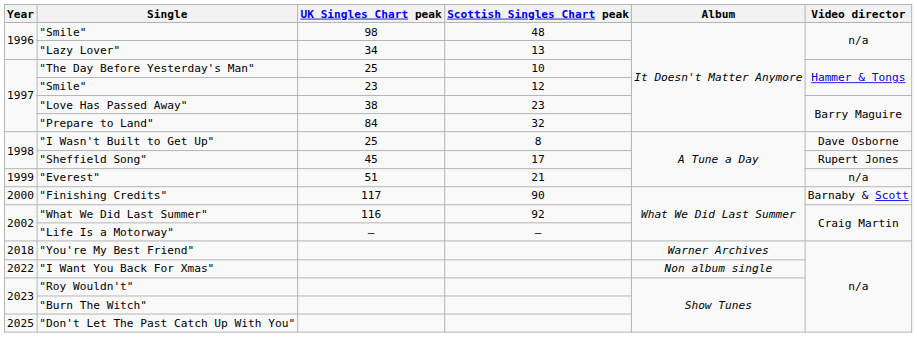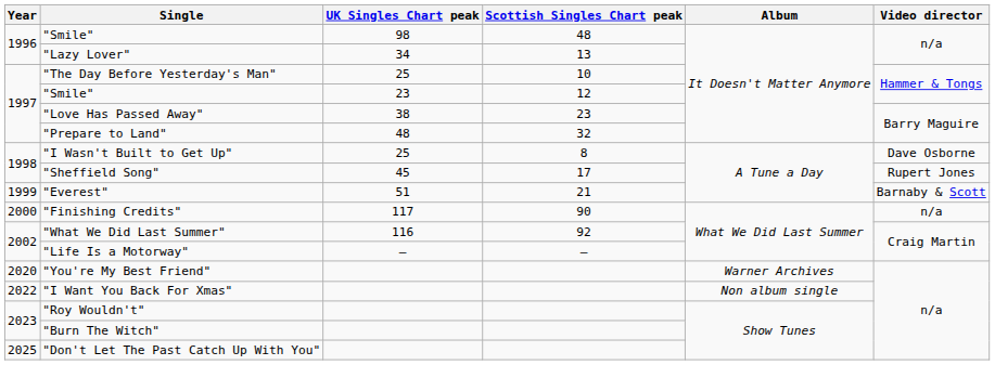"Prepare to Land" | UK Singles Chart peak: 84 -> 48
"Everest" | Video director: n/a -> Barnaby & Scott
"Finishing Credits" | Video director: Barnaby & Scott -> n/a
"You're My Best Friend" | Year: 2018 -> 2020
